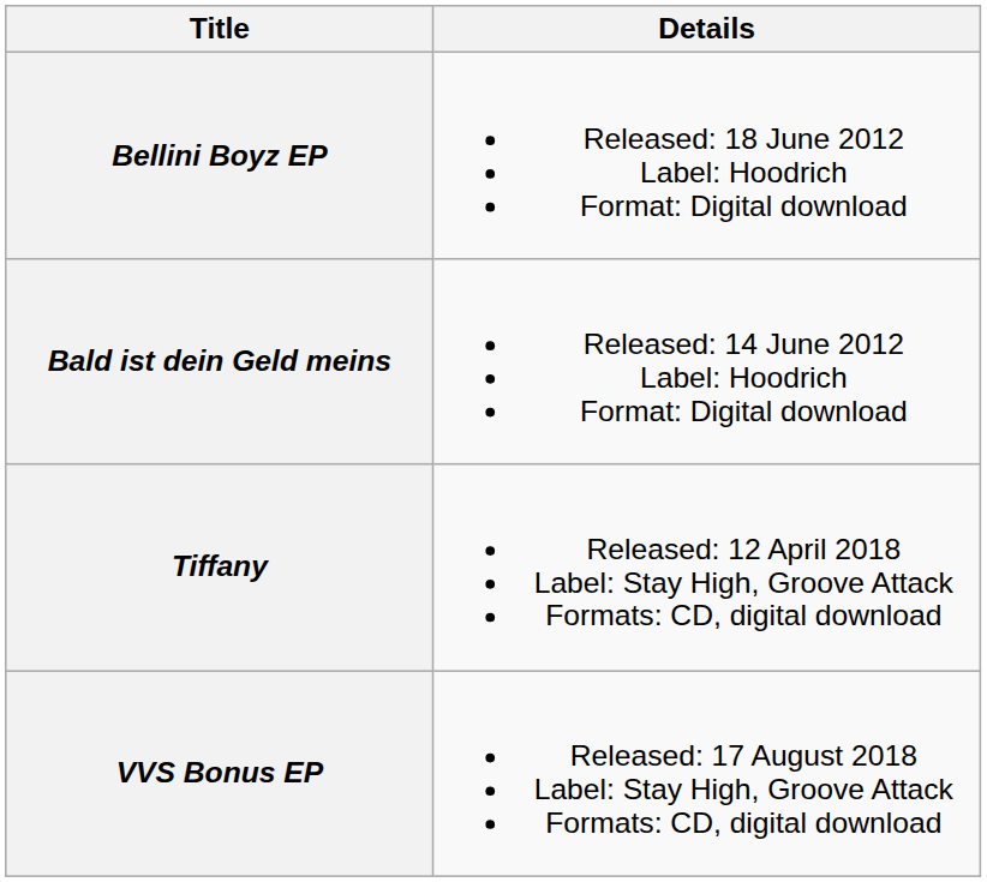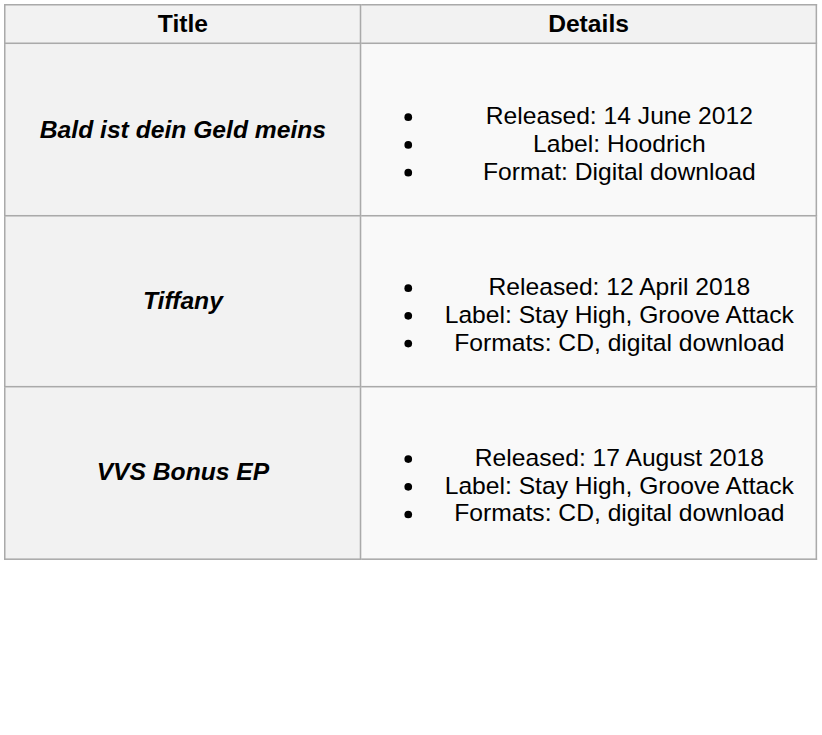- row: Bellini Boyz EP | Released: 18 June 2012 Label: Hoodrich Format: Digital download
